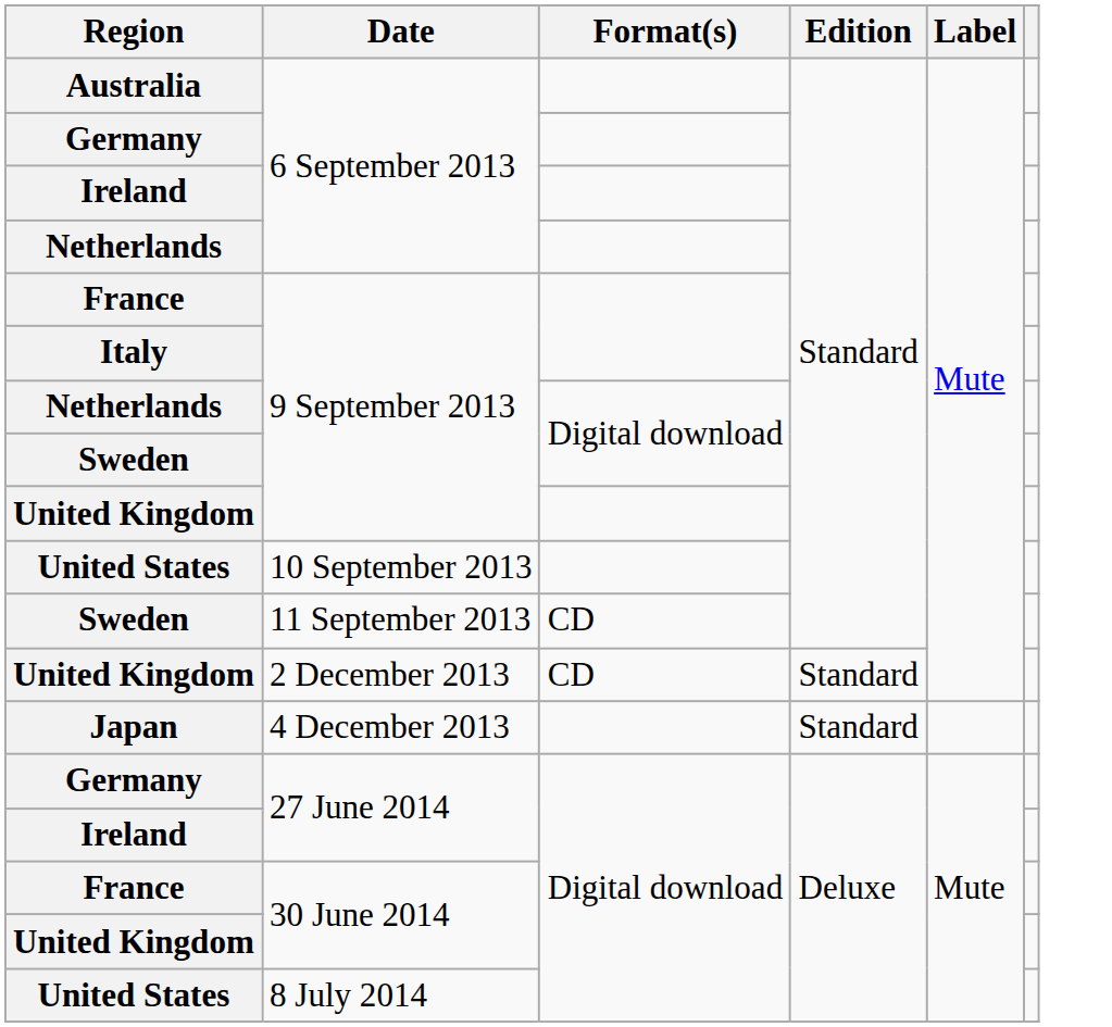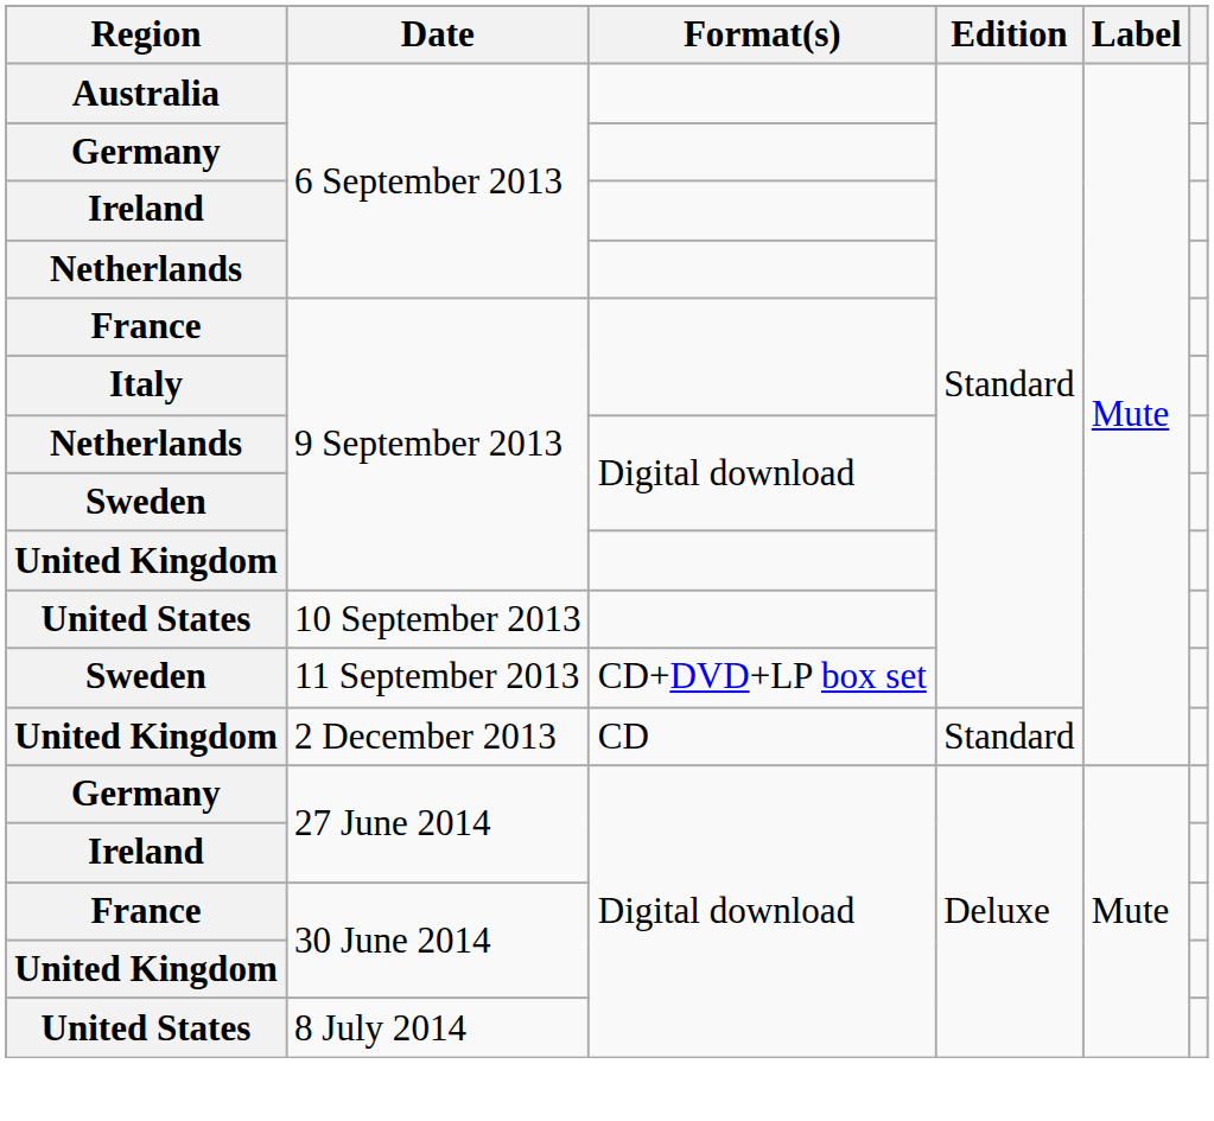Sweden / 11 September 2013 | Format(s): CD -> CD+DVD+LP box set
- row: Japan | 4 December 2013 | Standard
